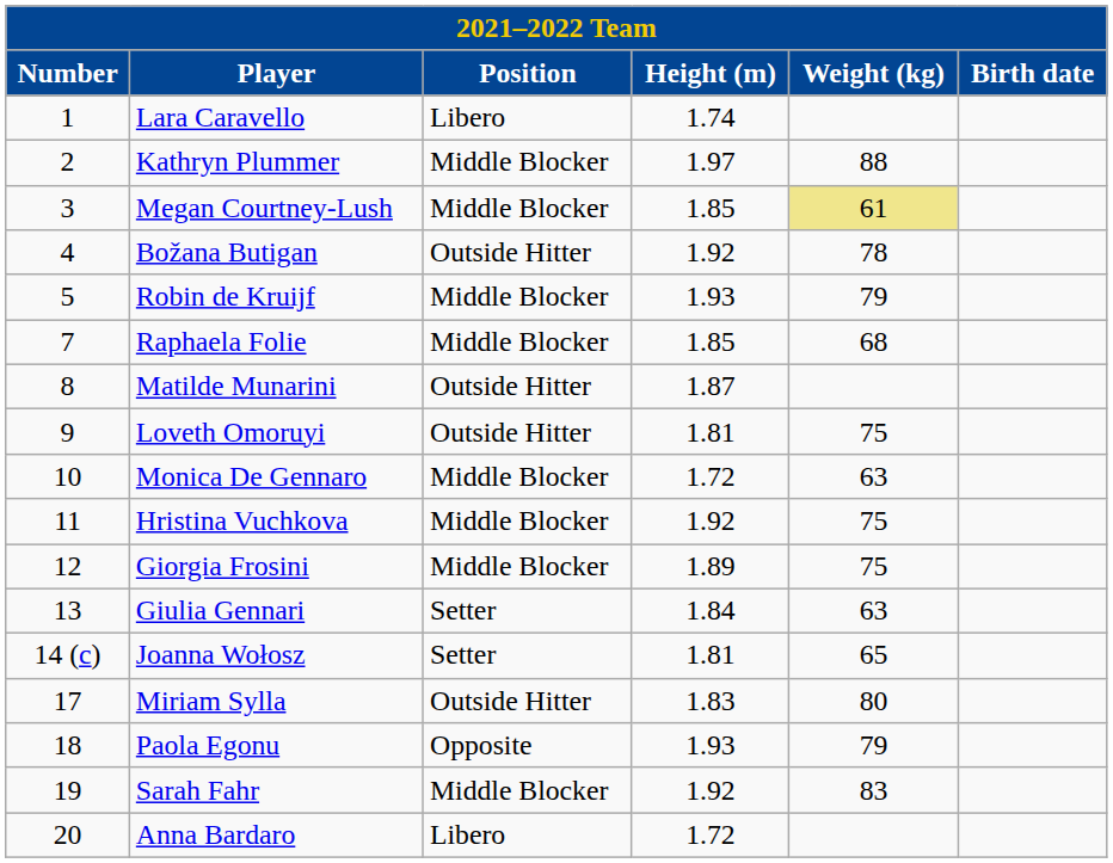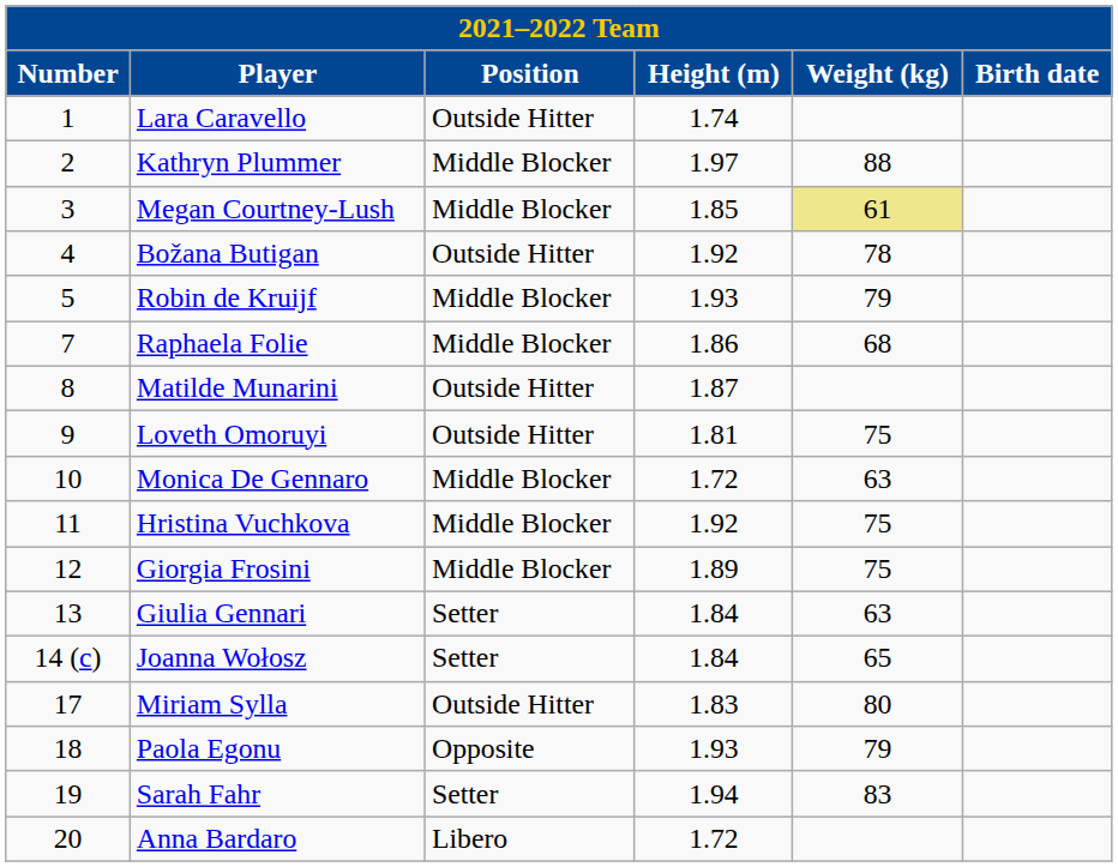Lara Caravello | Position: Libero -> Outside Hitter
Raphaela Folie | Height (m): 1.85 -> 1.86
Joanna Wołosz | Height (m): 1.81 -> 1.84
Sarah Fahr | Position: Middle Blocker -> Setter
Sarah Fahr | Height (m): 1.92 -> 1.94
